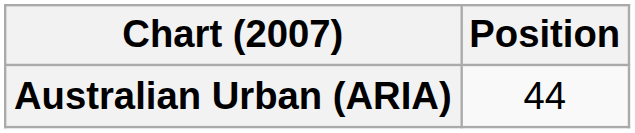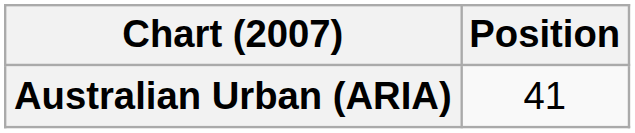Australian Urban (ARIA) | Position: 44 -> 41
